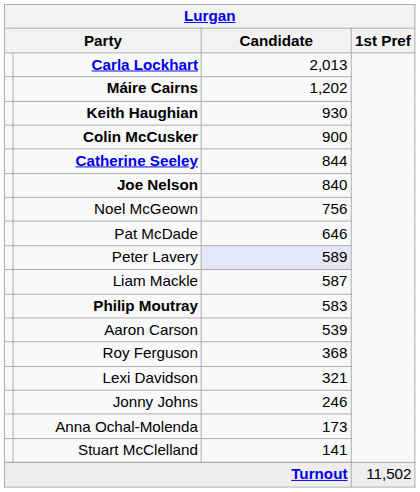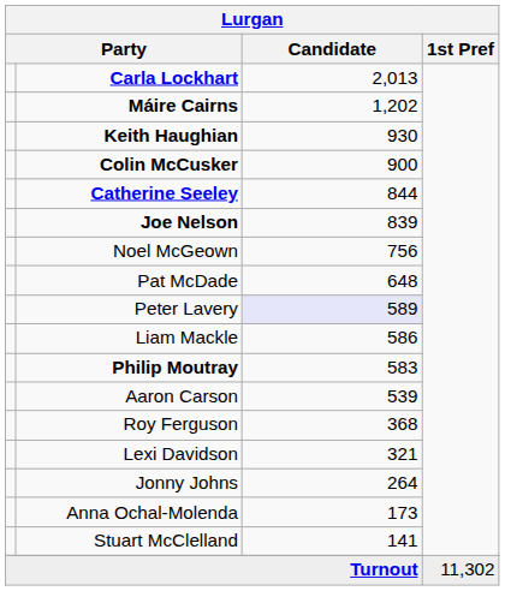Joe Nelson | Candidate: 840 -> 839
Pat McDade | Candidate: 646 -> 648
Liam Mackle | Candidate: 587 -> 586
Jonny Johns | Candidate: 246 -> 264
Turnout | 1st Pref: 11,502 -> 11,302
